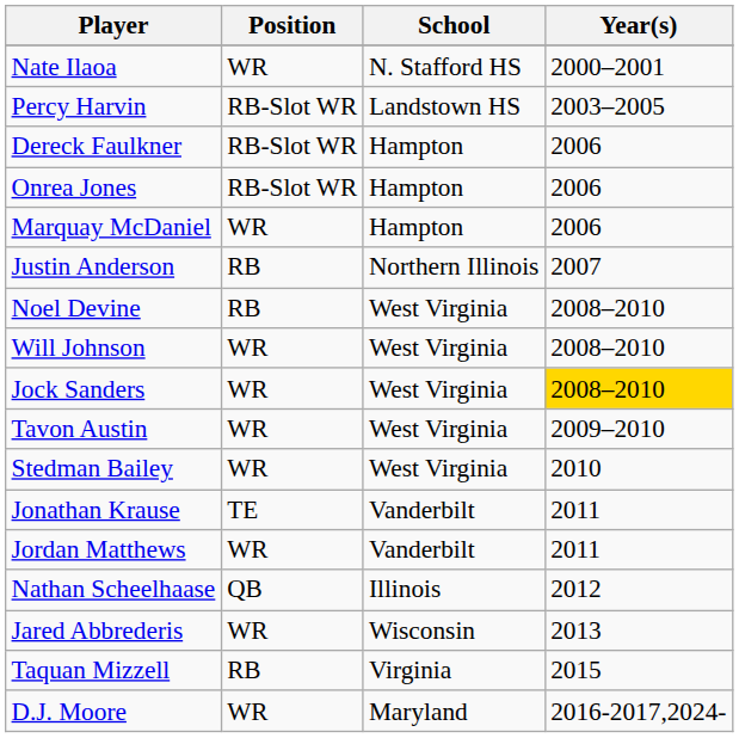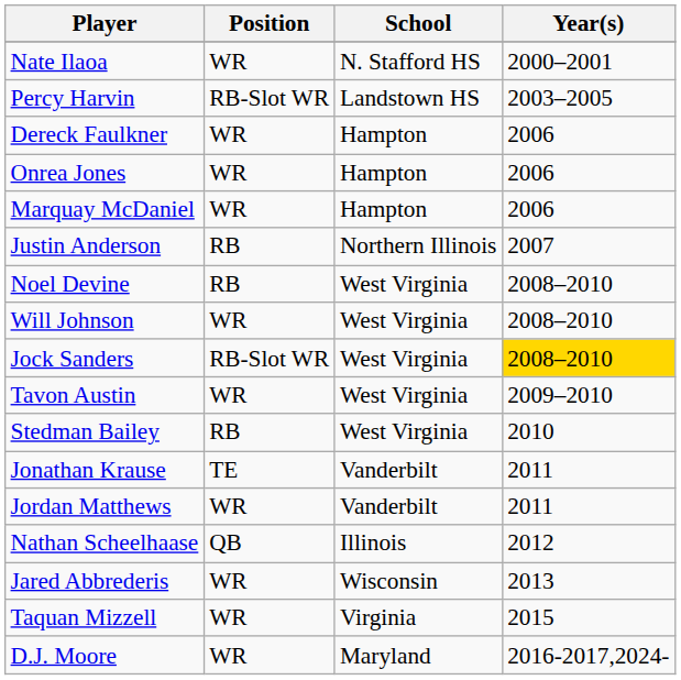Dereck Faulkner | Position: RB-Slot WR -> WR
Onrea Jones | Position: RB-Slot WR -> WR
Jock Sanders | Position: WR -> RB-Slot WR
Stedman Bailey | Position: WR -> RB
Taquan Mizzell | Position: RB -> WR
